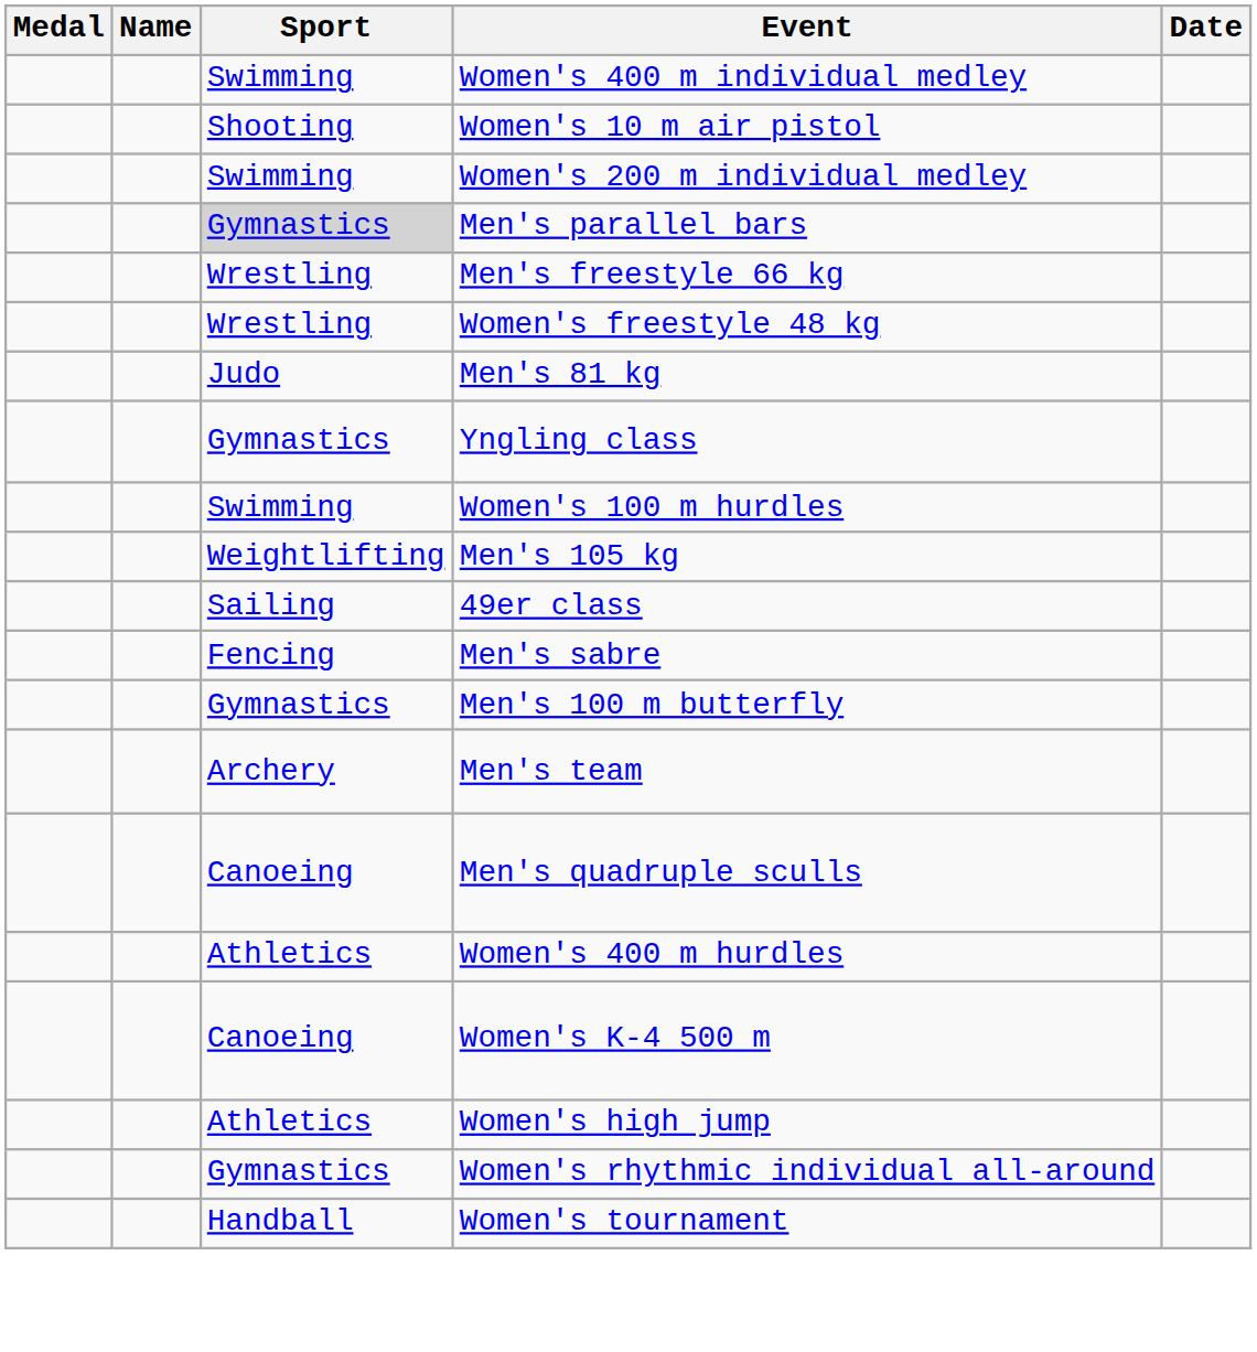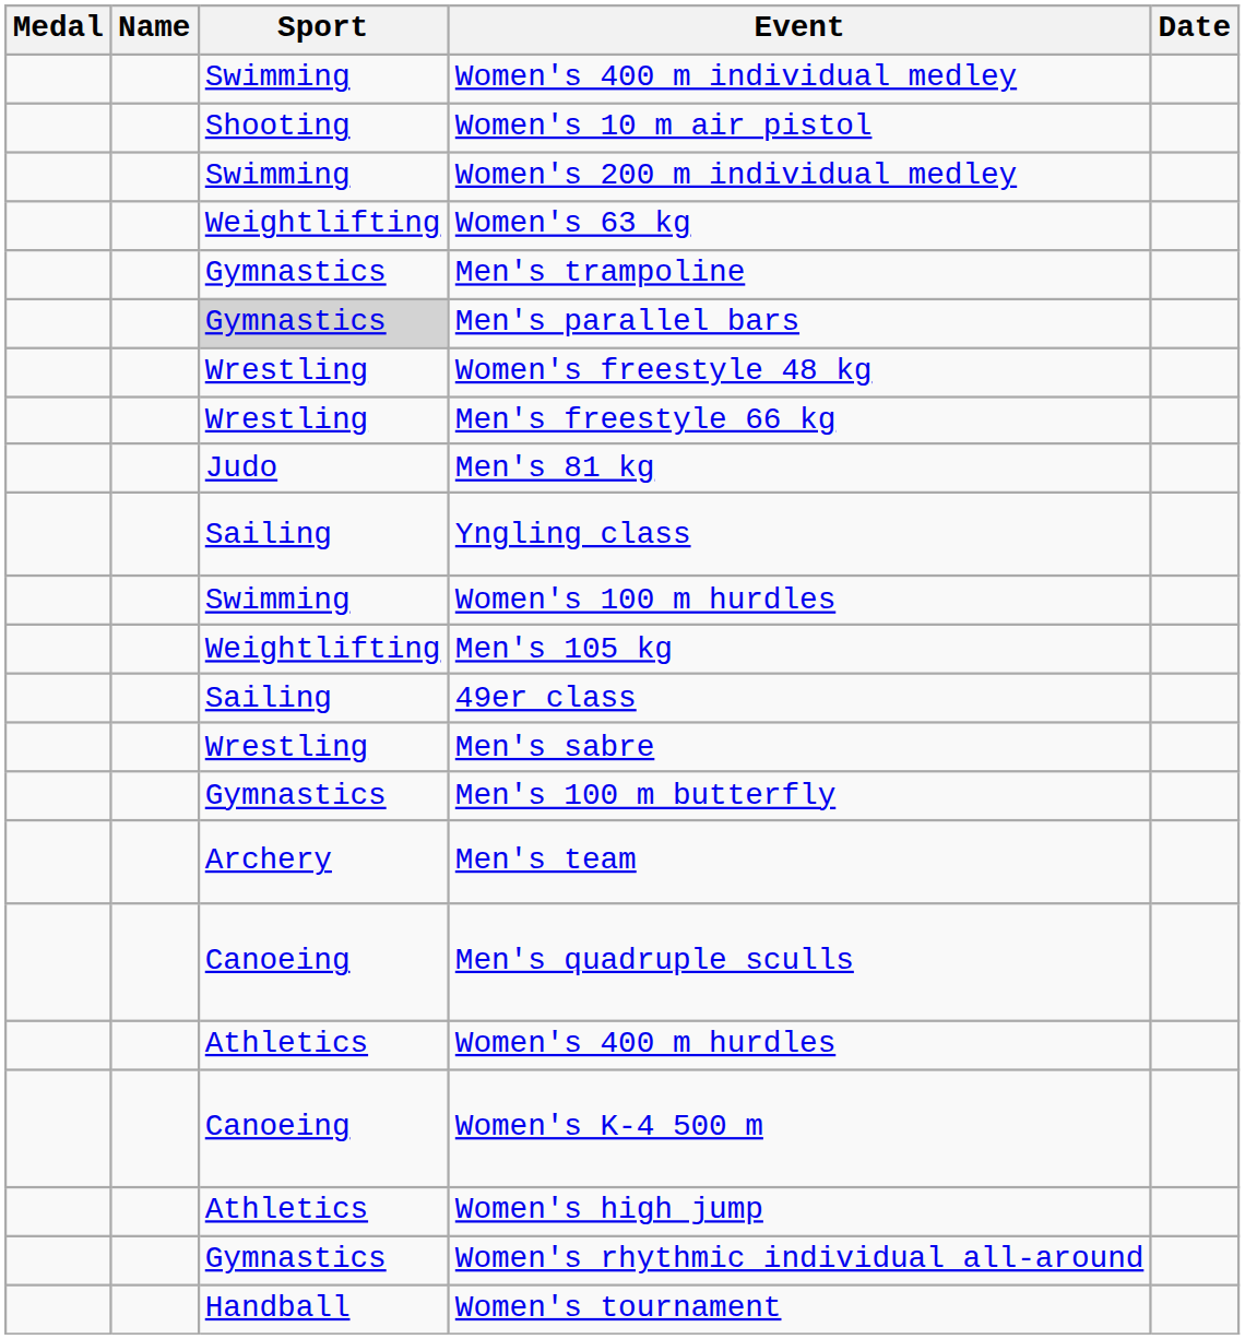+ row: Weightlifting | Women's 63 kg
+ row: Gymnastics | Men's trampoline
rows swapped: Women's freestyle 48 kg <-> Men's freestyle 66 kg
Yngling class | Sport: Gymnastics -> Sailing
Men's sabre | Sport: Fencing -> Wrestling
